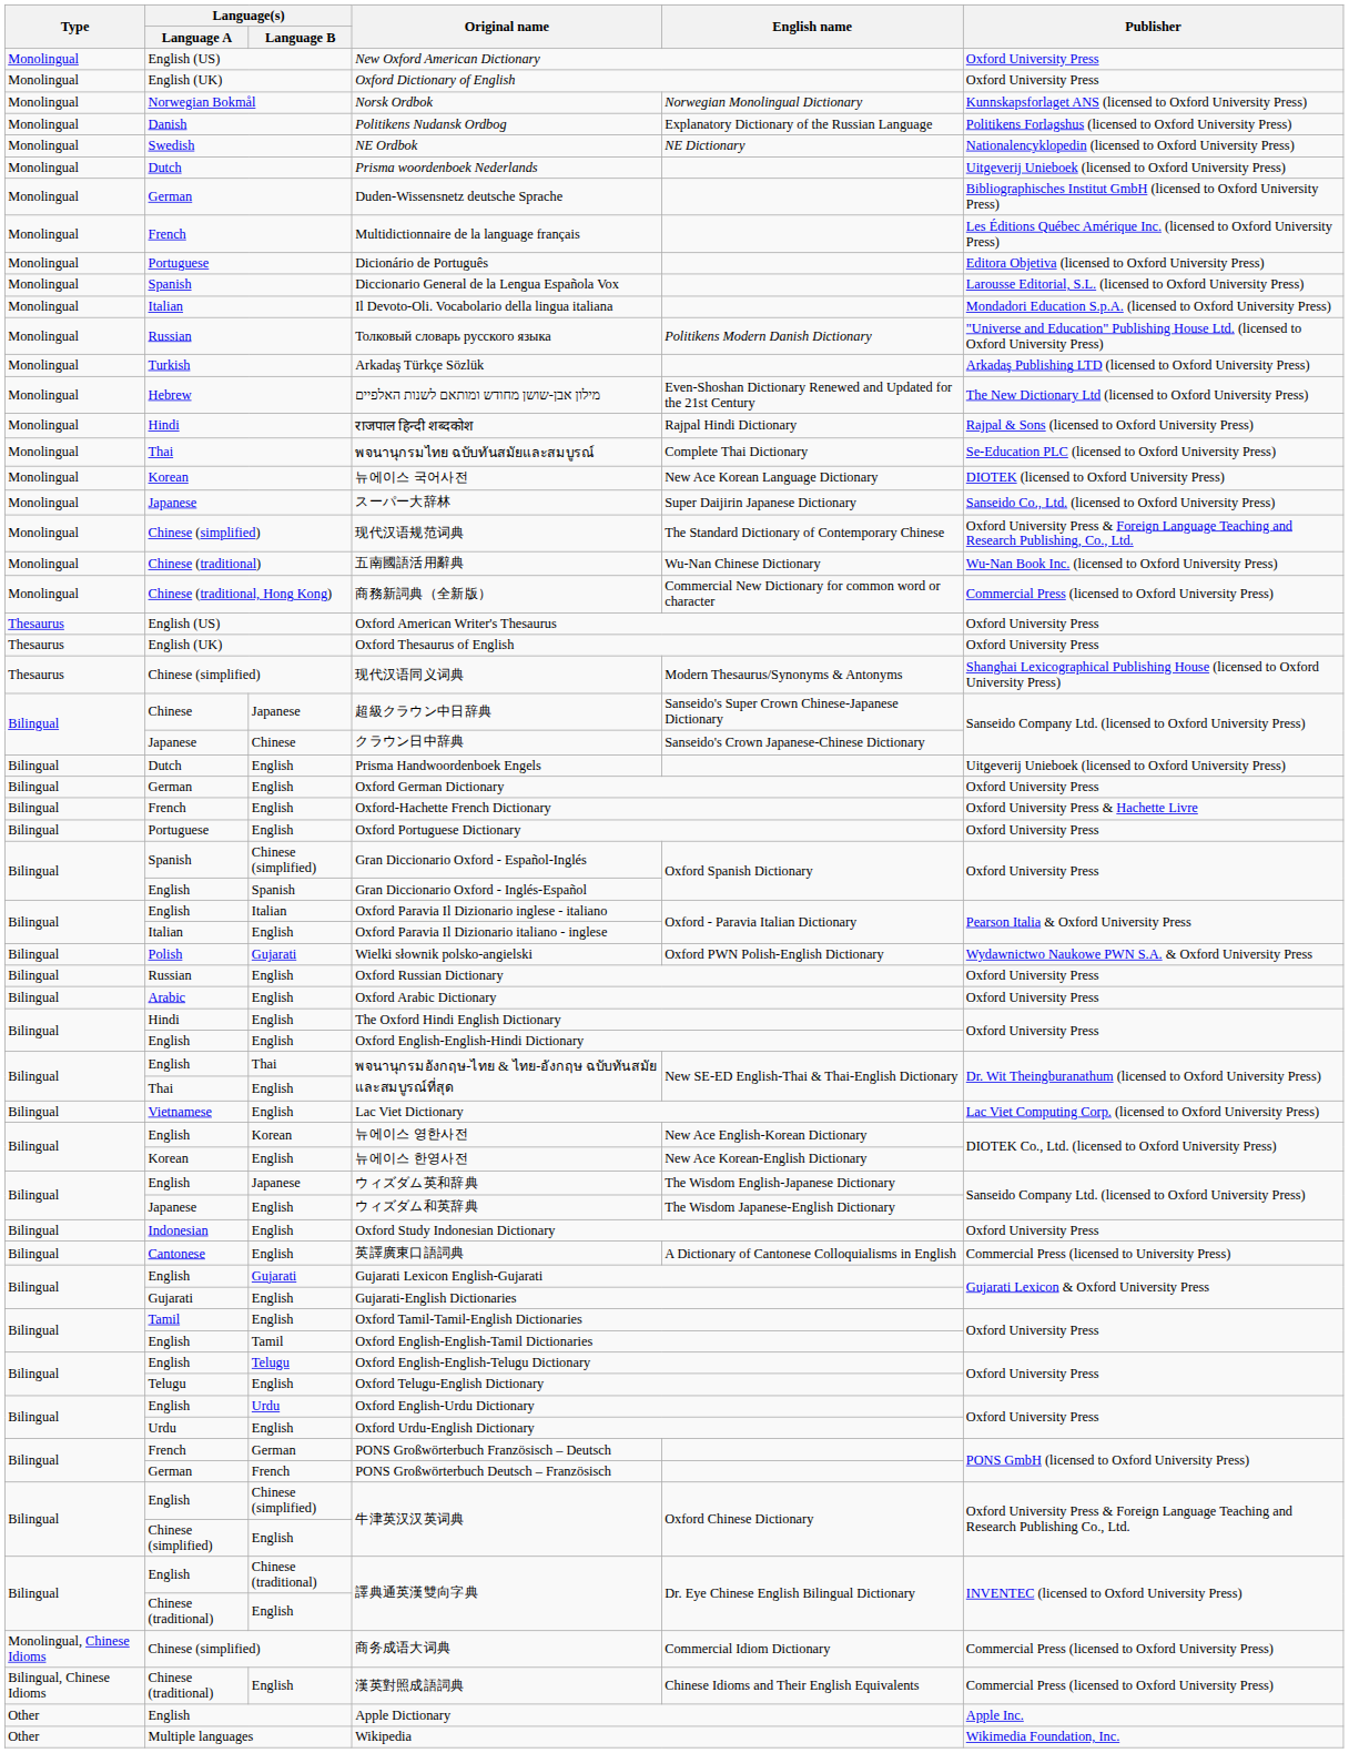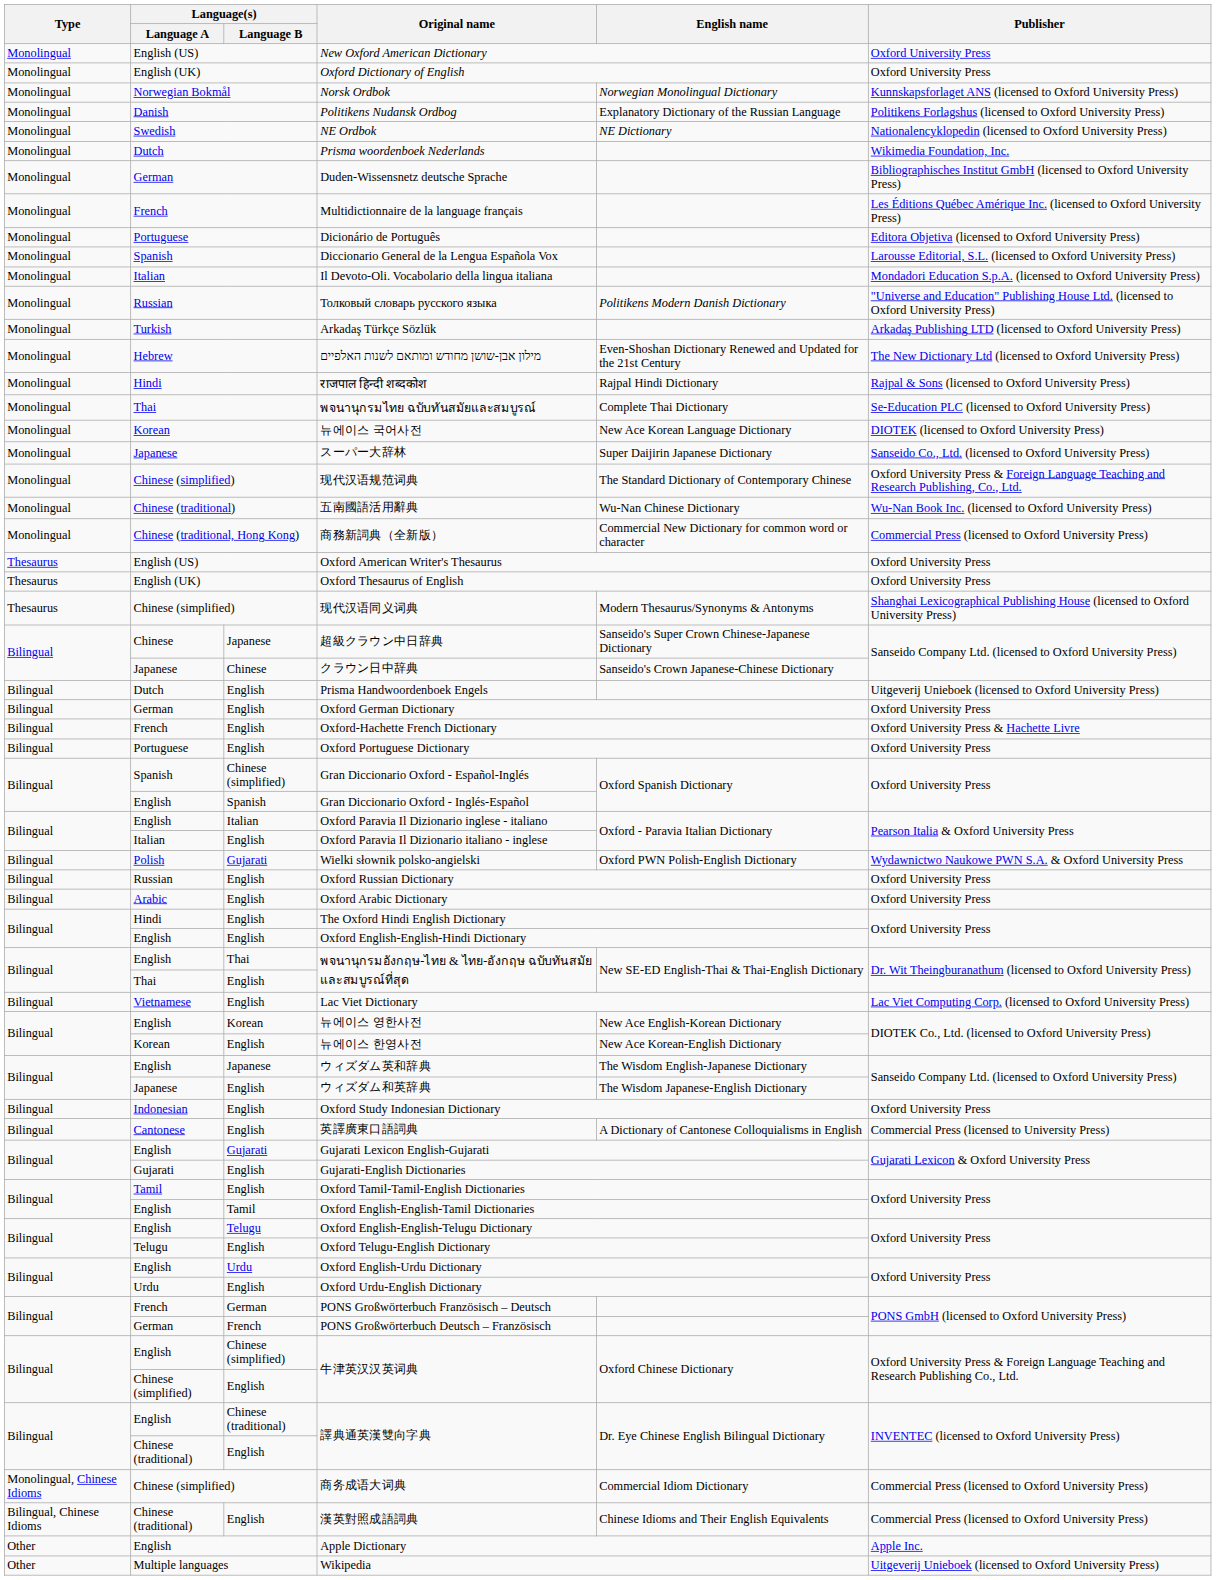Prisma woordenboek Nederlands | Publisher: Uitgeverij Unieboek (licensed to Oxford University Press) -> Wikimedia Foundation, Inc.
Wikipedia | Publisher: Wikimedia Foundation, Inc. -> Uitgeverij Unieboek (licensed to Oxford University Press)
